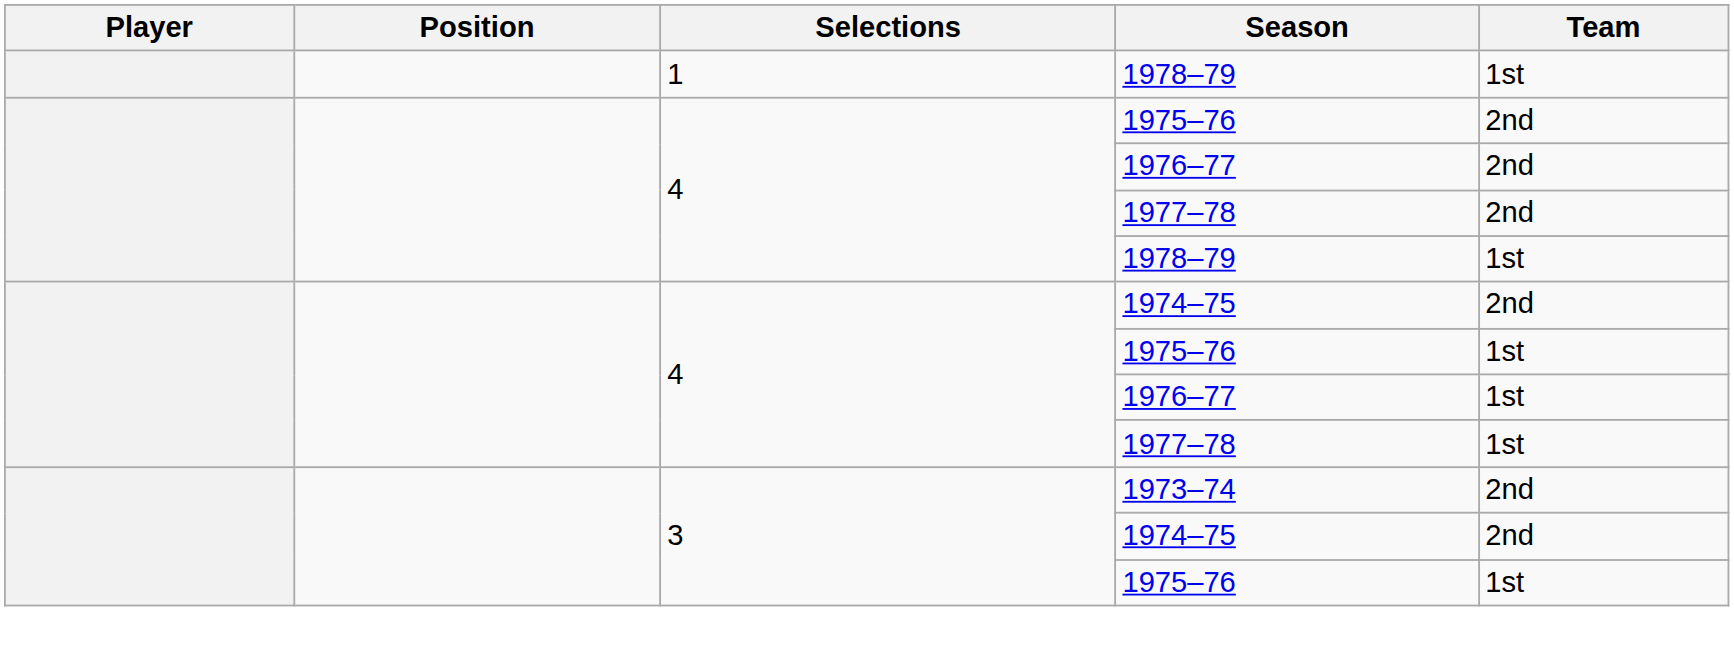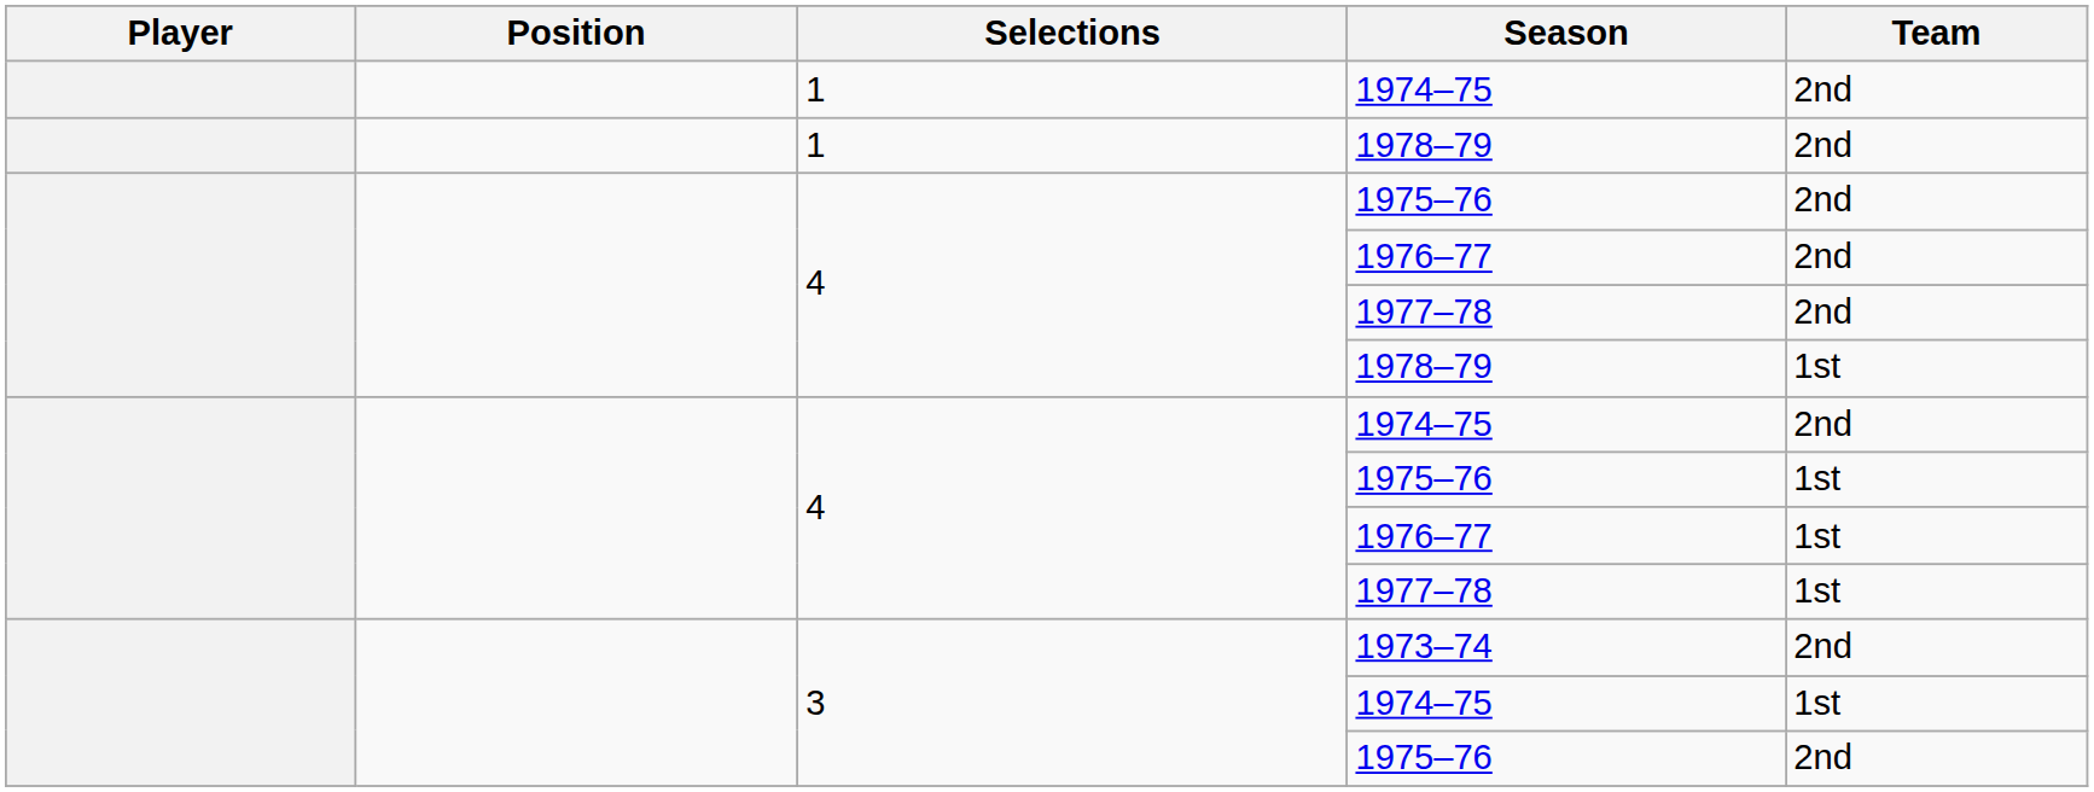+ row: 1 | 1974–75 | 2nd
1 / 1978–79 | Team: 1st -> 2nd
3 / 1974–75 | Team: 2nd -> 1st
3 / 1975–76 | Team: 1st -> 2nd
